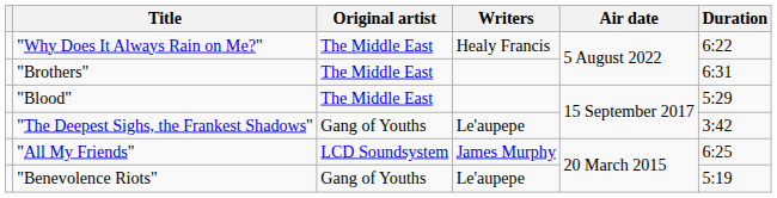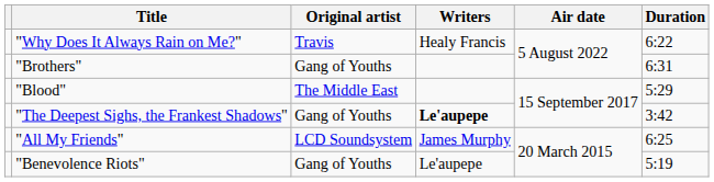"Why Does It Always Rain on Me?" | Original artist: The Middle East -> Travis
"Brothers" | Original artist: The Middle East -> Gang of Youths
"The Deepest Sighs, the Frankest Shadows" | Writers: normal -> bold
